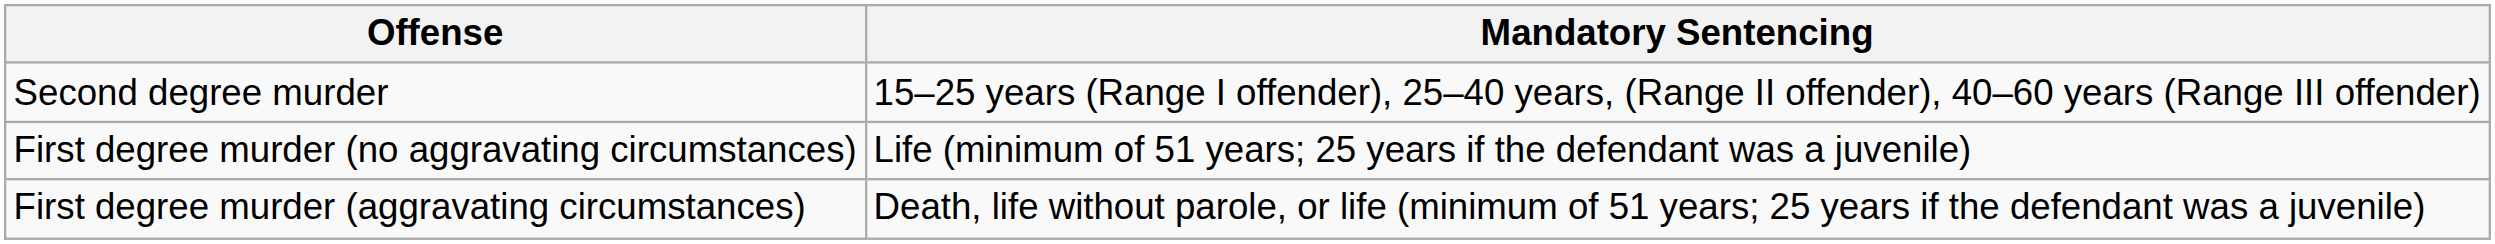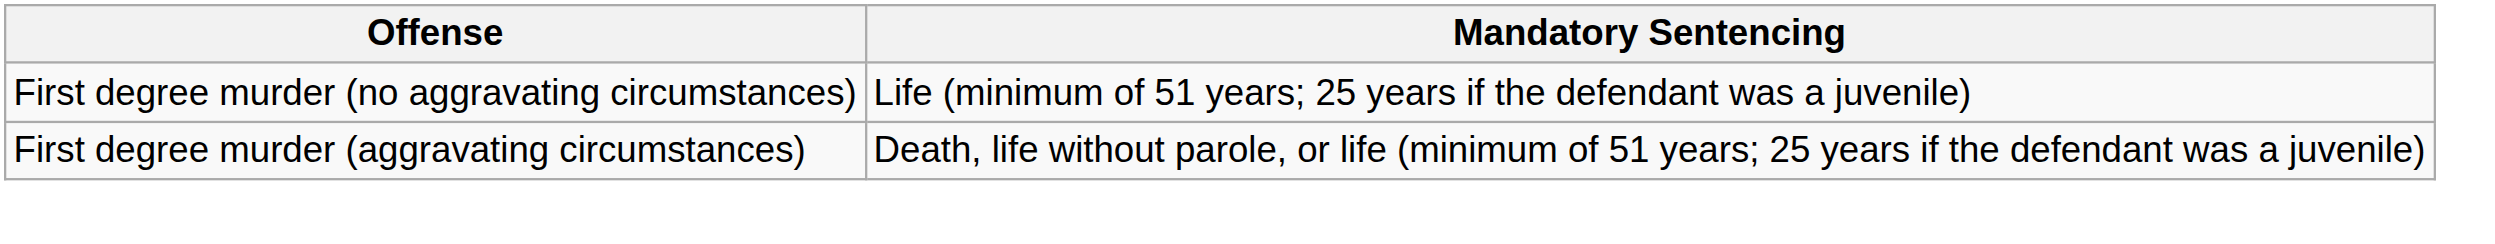- row: Second degree murder | 15–25 years (Range I offender), 25–40 years, (Range II offender), 40–60 years (Range III offender)
